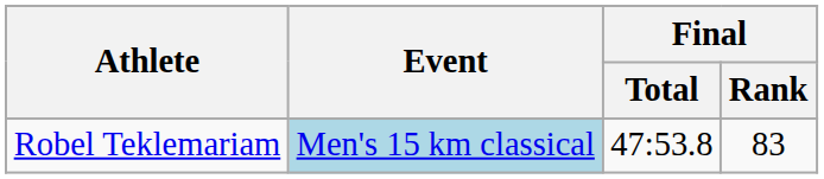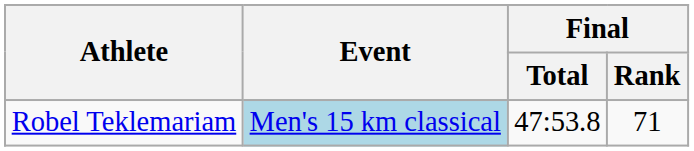Robel Teklemariam | Final / Rank: 83 -> 71
